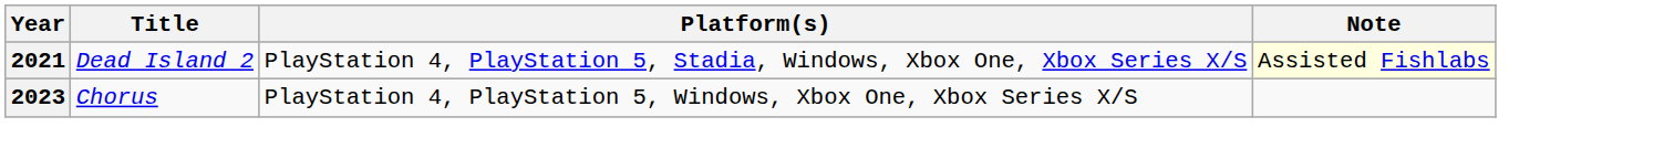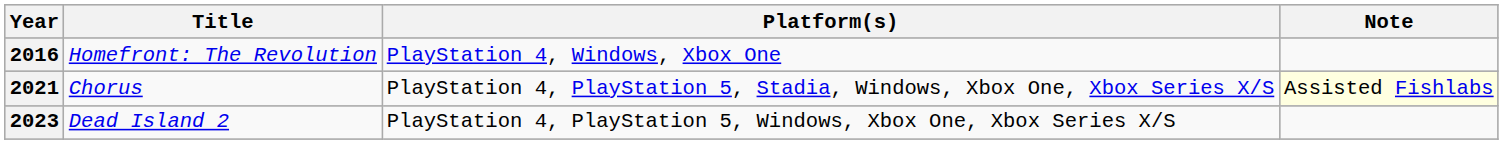+ row: 2016 | Homefront: The Revolution | PlayStation 4, Windows, Xbox One
2021 | Title: Dead Island 2 -> Chorus
2023 | Title: Chorus -> Dead Island 2
